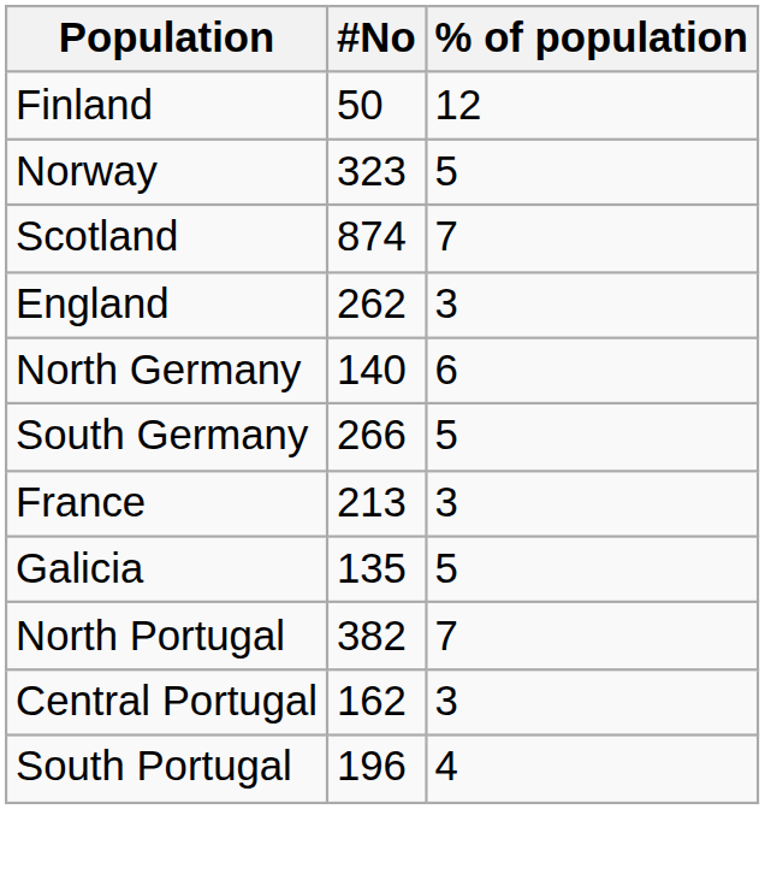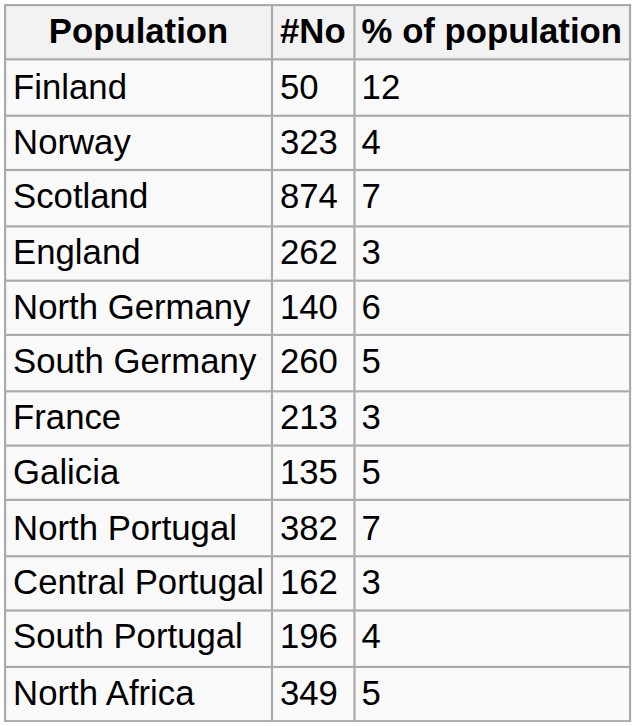Norway | % of population: 5 -> 4
South Germany | #No: 266 -> 260
+ row: North Africa | 349 | 5
